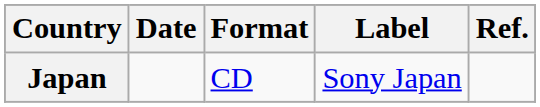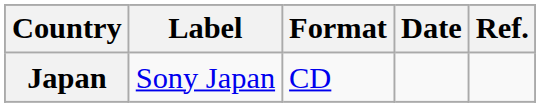columns swapped: Date <-> Label
